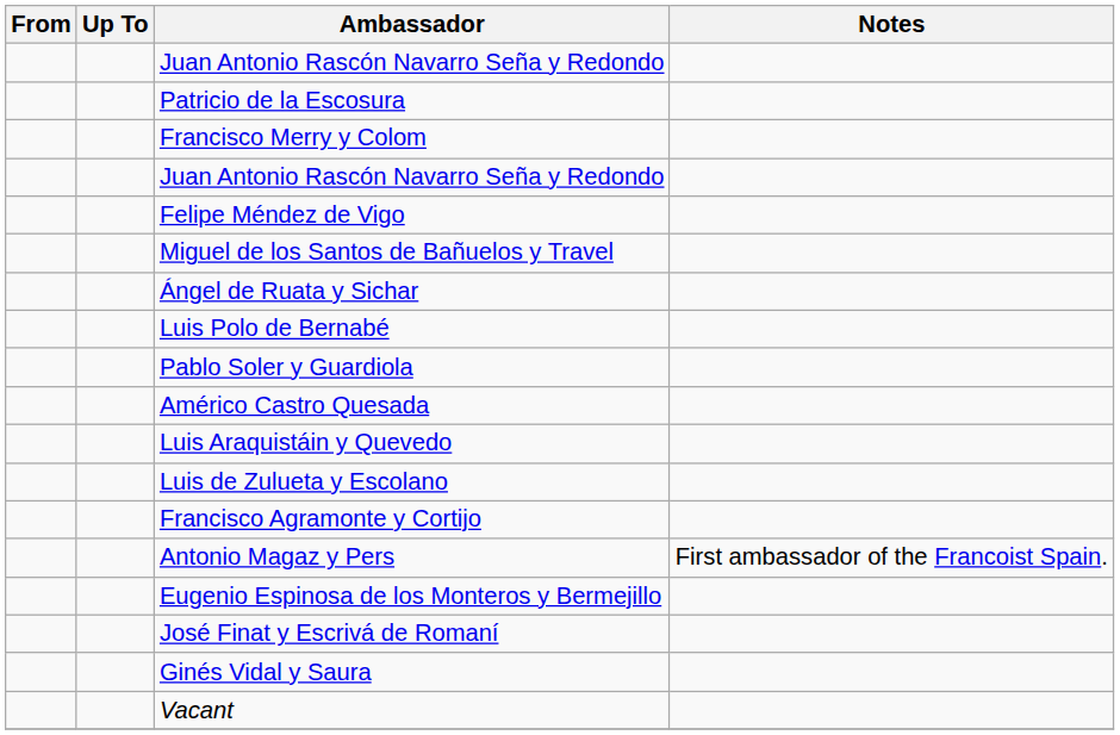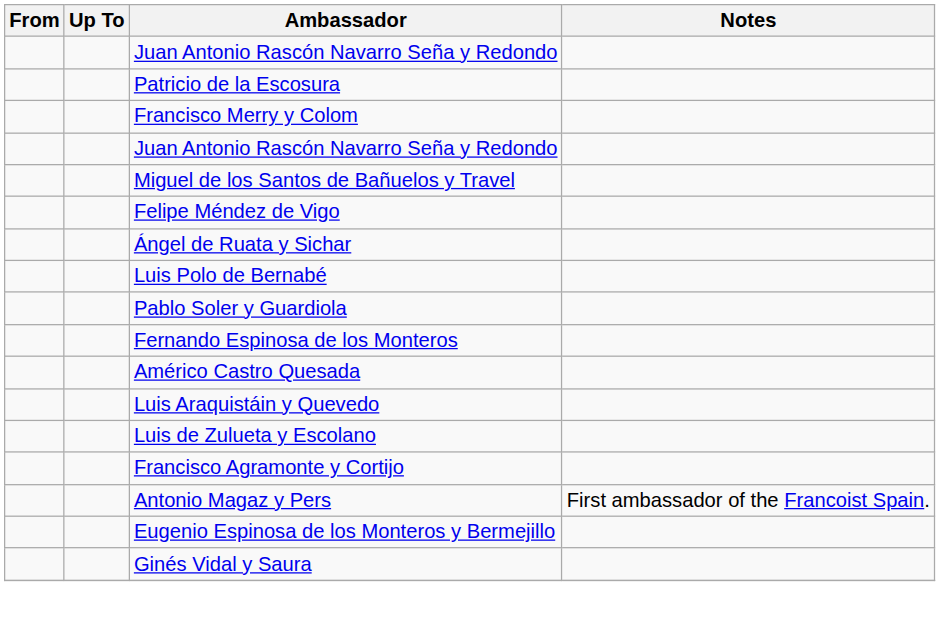rows swapped: Miguel de los Santos de Bañuelos y Travel <-> Felipe Méndez de Vigo
+ row: Fernando Espinosa de los Monteros
- row: José Finat y Escrivá de Romaní
- row: Vacant
